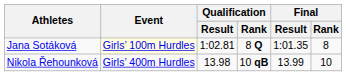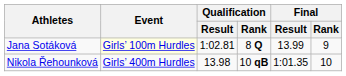Jana Sotáková | Final / Result: 1:01.35 -> 13.99
Jana Sotáková | Final / Rank: 8 -> 9
Nikola Řehounková | Final / Result: 13.99 -> 1:01.35
